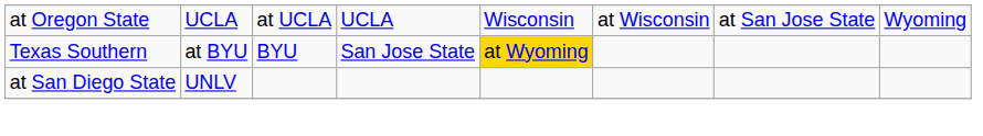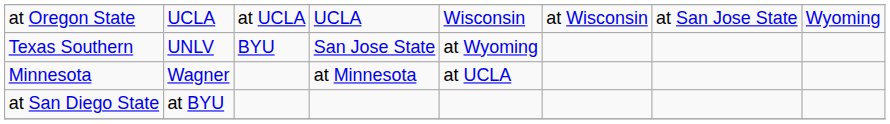Texas Southern | column 2: at BYU -> UNLV
Texas Southern | column 5: gold background -> no background
+ row: Minnesota | Wagner | at Minnesota | at UCLA
at San Diego State | column 2: UNLV -> at BYU
